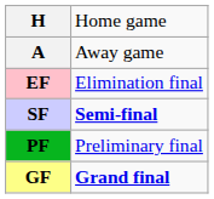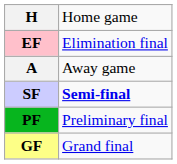rows swapped: A <-> EF
GF | column 2: bold -> normal
